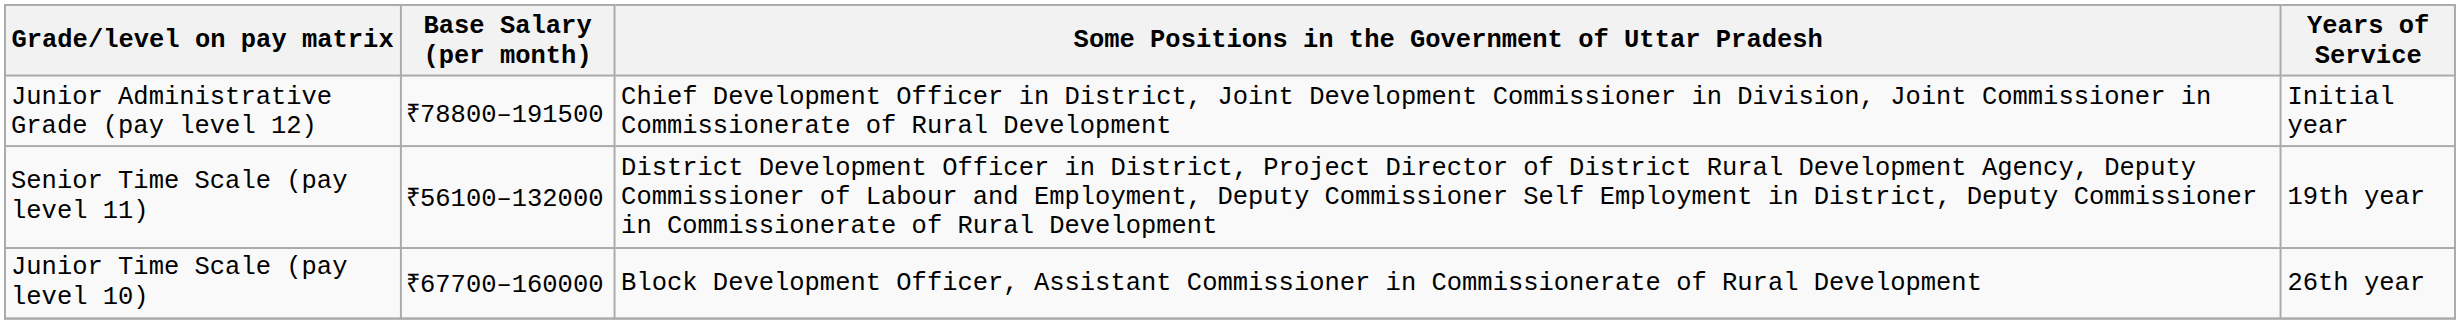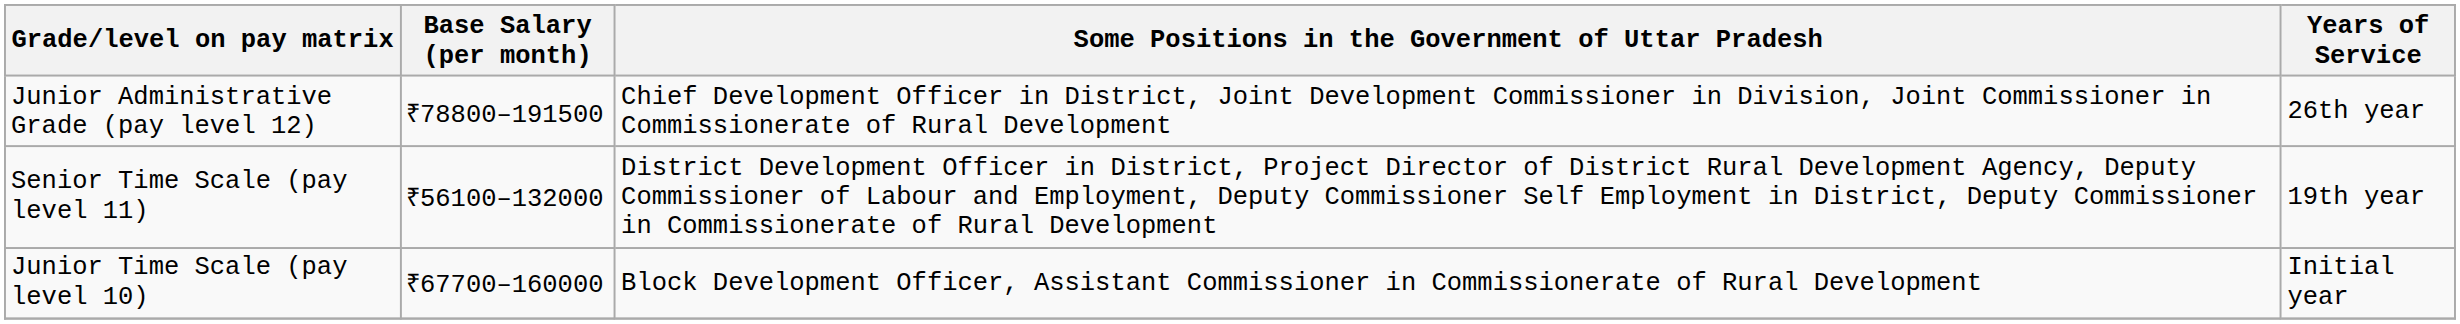Junior Administrative Grade (pay level 12) | Years of Service: Initial year -> 26th year
Junior Time Scale (pay level 10) | Years of Service: 26th year -> Initial year
